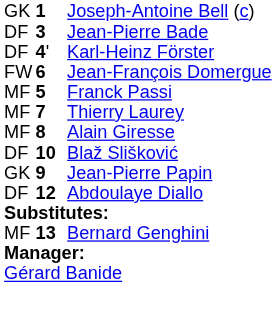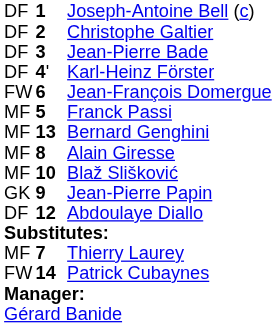Joseph-Antoine Bell (c) | column 1: GK -> DF
+ row: DF | 2 | Christophe Galtier
rows swapped: Thierry Laurey <-> Bernard Genghini
Blaž Slišković | column 1: DF -> MF
+ row: FW | 14 | Patrick Cubaynes
